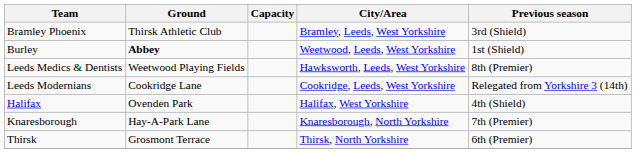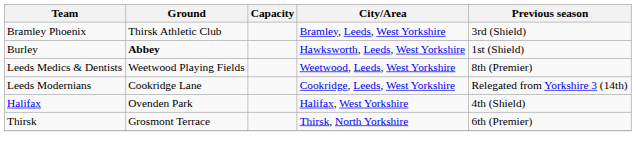Burley | City/Area: Weetwood, Leeds, West Yorkshire -> Hawksworth, Leeds, West Yorkshire
Leeds Medics & Dentists | City/Area: Hawksworth, Leeds, West Yorkshire -> Weetwood, Leeds, West Yorkshire
- row: Knaresborough | Hay-A-Park Lane | Knaresborough, North Yorkshire | 7th (Premier)
